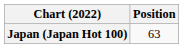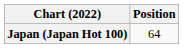Japan (Japan Hot 100) | Position: 63 -> 64
